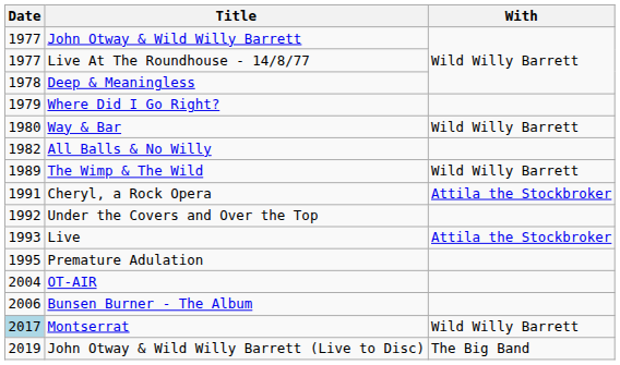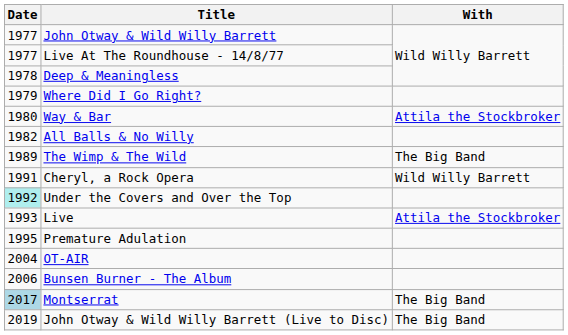Way & Bar | With: Wild Willy Barrett -> Attila the Stockbroker
The Wimp & The Wild | With: Wild Willy Barrett -> The Big Band
Cheryl, a Rock Opera | With: Attila the Stockbroker -> Wild Willy Barrett
Under the Covers and Over the Top | Date: no background -> paleturquoise background
Montserrat | With: Wild Willy Barrett -> The Big Band
